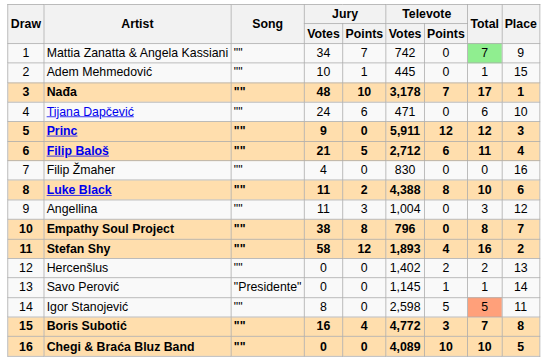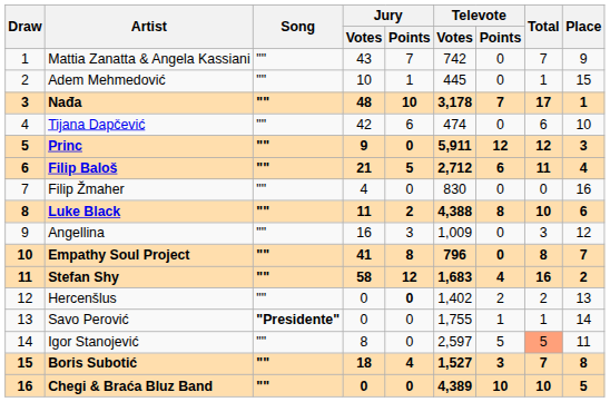Mattia Zanatta & Angela Kassiani | Jury / Votes: 34 -> 43
Mattia Zanatta & Angela Kassiani | Total: lightgreen background -> no background
Tijana Dapčević | Jury / Votes: 24 -> 42
Tijana Dapčević | Televote / Votes: 471 -> 474
Angellina | Jury / Votes: 11 -> 16
Angellina | Televote / Votes: 1,004 -> 1,009
Empathy Soul Project | Jury / Votes: 38 -> 41
Stefan Shy | Televote / Votes: 1,893 -> 1,683
Hercenšlus | Jury / Points: normal -> bold
Savo Perović | Song: normal -> bold
Savo Perović | Televote / Votes: 1,145 -> 1,755
Igor Stanojević | Televote / Votes: 2,598 -> 2,597
Boris Subotić | Jury / Votes: 16 -> 18
Boris Subotić | Televote / Votes: 4,772 -> 1,527
Chegi & Braća Bluz Band | Televote / Votes: 4,089 -> 4,389
